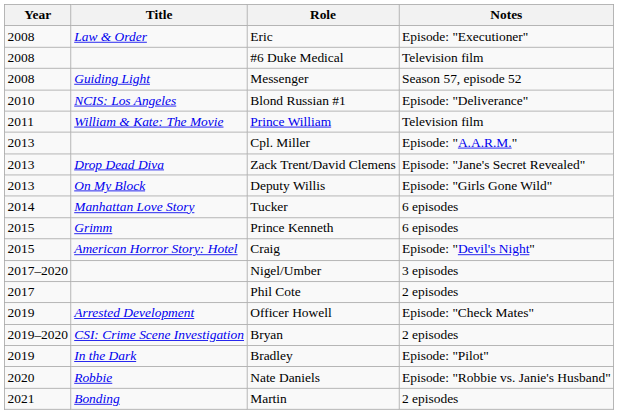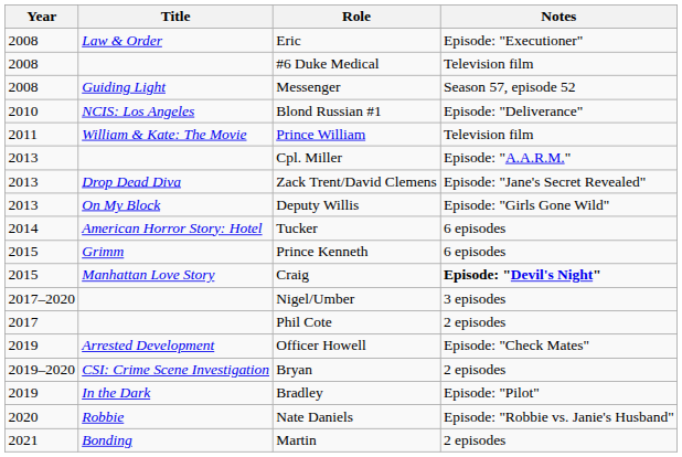Tucker | Title: Manhattan Love Story -> American Horror Story: Hotel
Craig | Title: American Horror Story: Hotel -> Manhattan Love Story
Craig | Notes: normal -> bold
